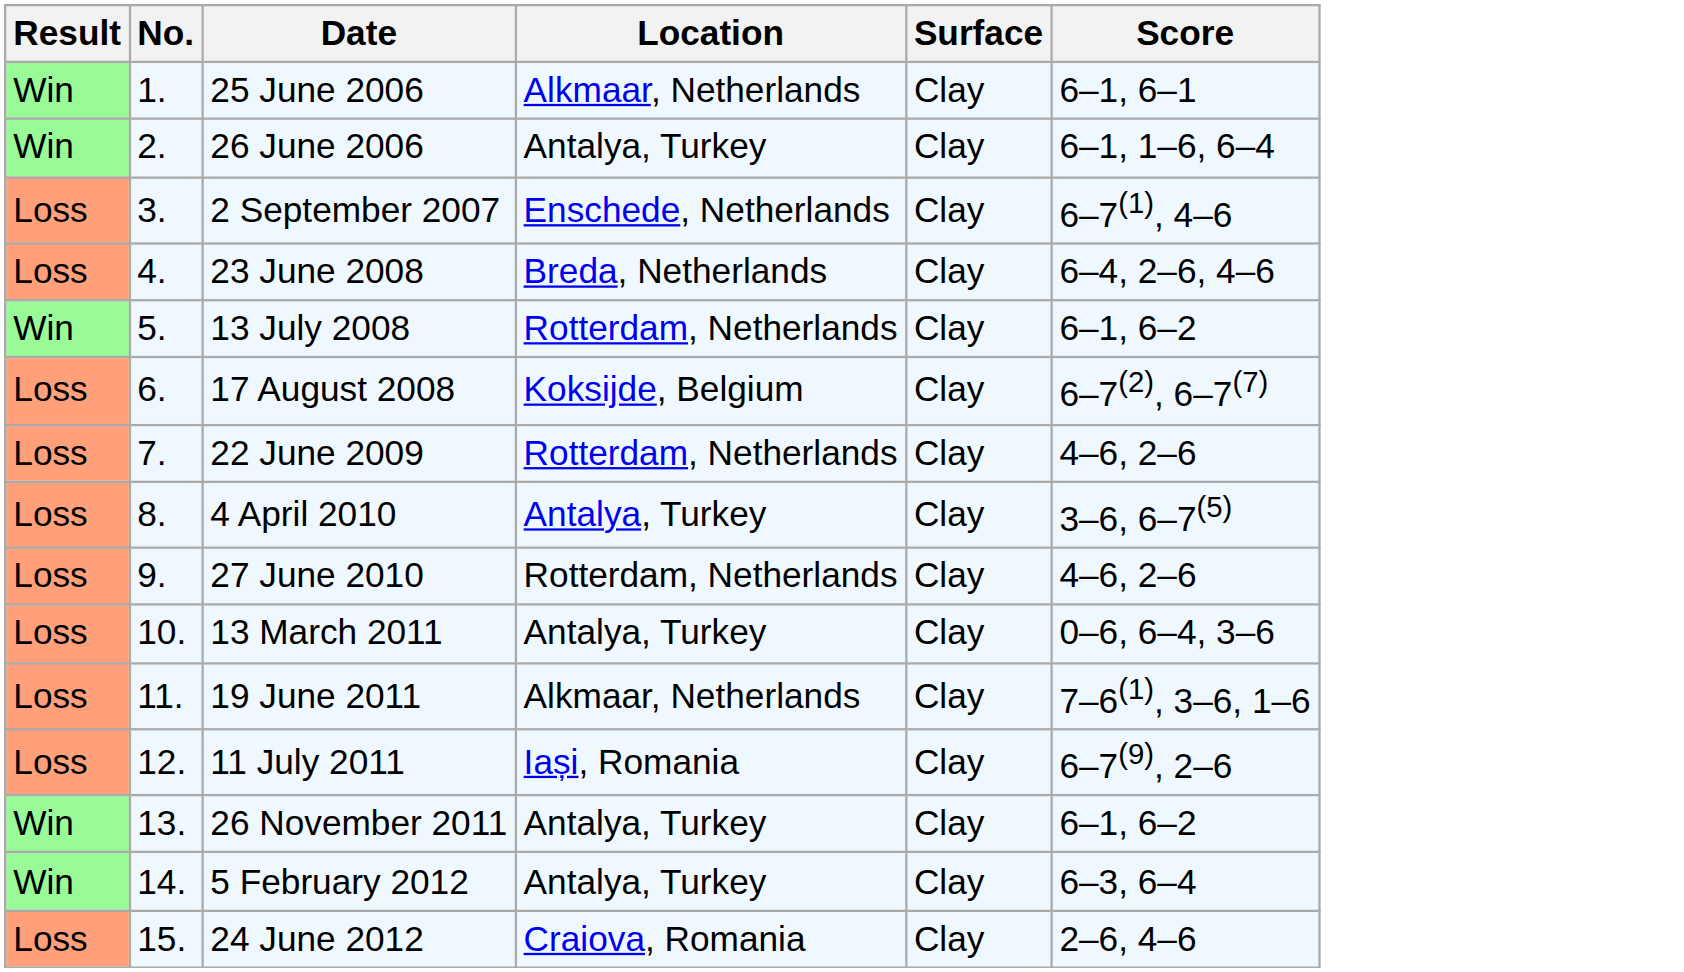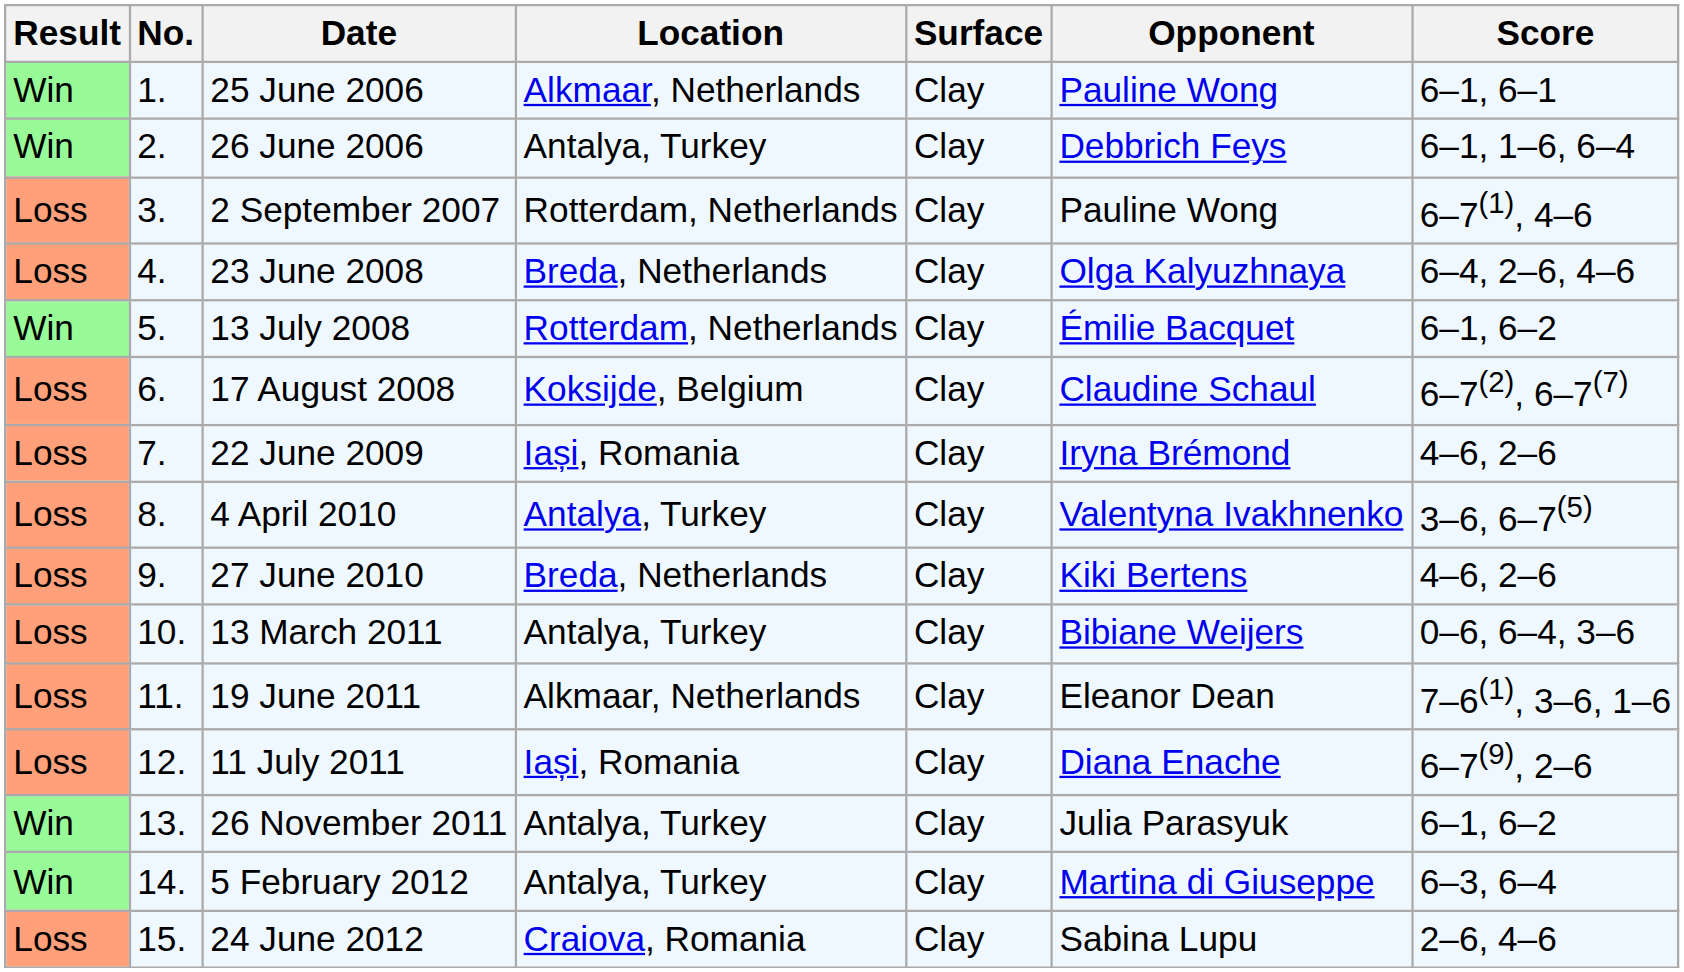+ column: Opponent | Pauline Wong | Debbrich Feys | Pauline Wong | Olga Kalyuzhnaya | Émilie Bacquet | Claudine Schaul | Iryna Brémond | Valentyna Ivakhnenko | Kiki Bertens | Bibiane Weijers | Eleanor Dean | Diana Enache | Julia Parasyuk | Martina di Giuseppe | Sabina Lupu
2 September 2007 | Location: Enschede, Netherlands -> Rotterdam, Netherlands
22 June 2009 | Location: Rotterdam, Netherlands -> Iași, Romania
27 June 2010 | Location: Rotterdam, Netherlands -> Breda, Netherlands
